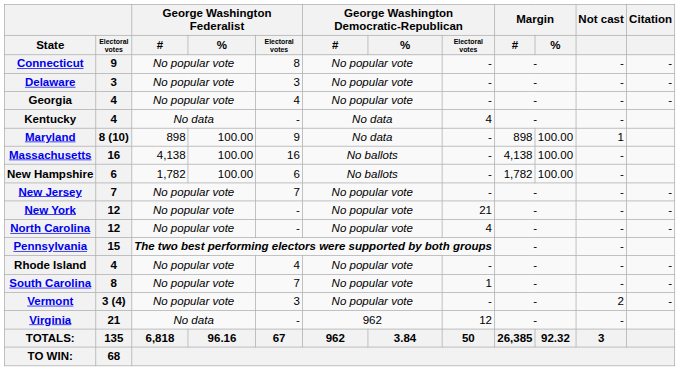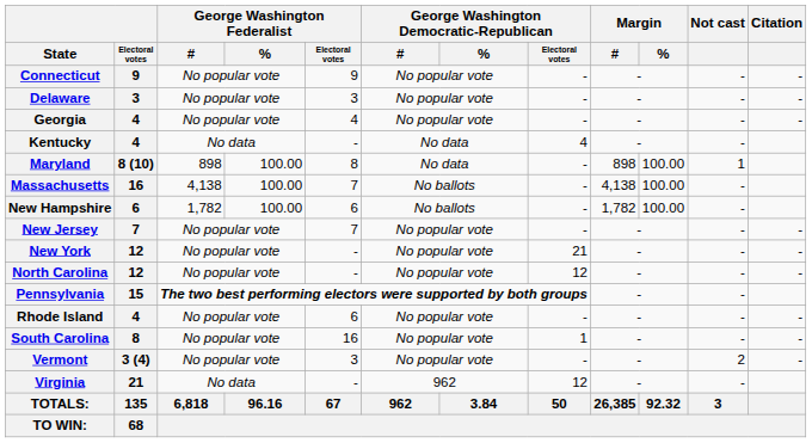Connecticut | George Washington Federalist / Electoral votes: 8 -> 9
Maryland | George Washington Federalist / Electoral votes: 9 -> 8
Massachusetts | George Washington Federalist / Electoral votes: 16 -> 7
North Carolina | George Washington Democratic-Republican / Electoral votes: 4 -> 12
Rhode Island | George Washington Federalist / Electoral votes: 4 -> 6
South Carolina | George Washington Federalist / Electoral votes: 7 -> 16
